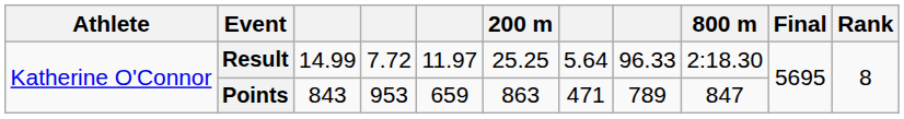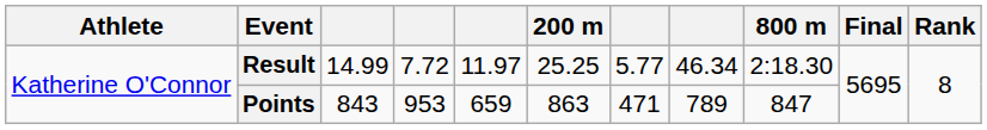Result | column 7: 5.64 -> 5.77
Result | column 8: 96.33 -> 46.34
